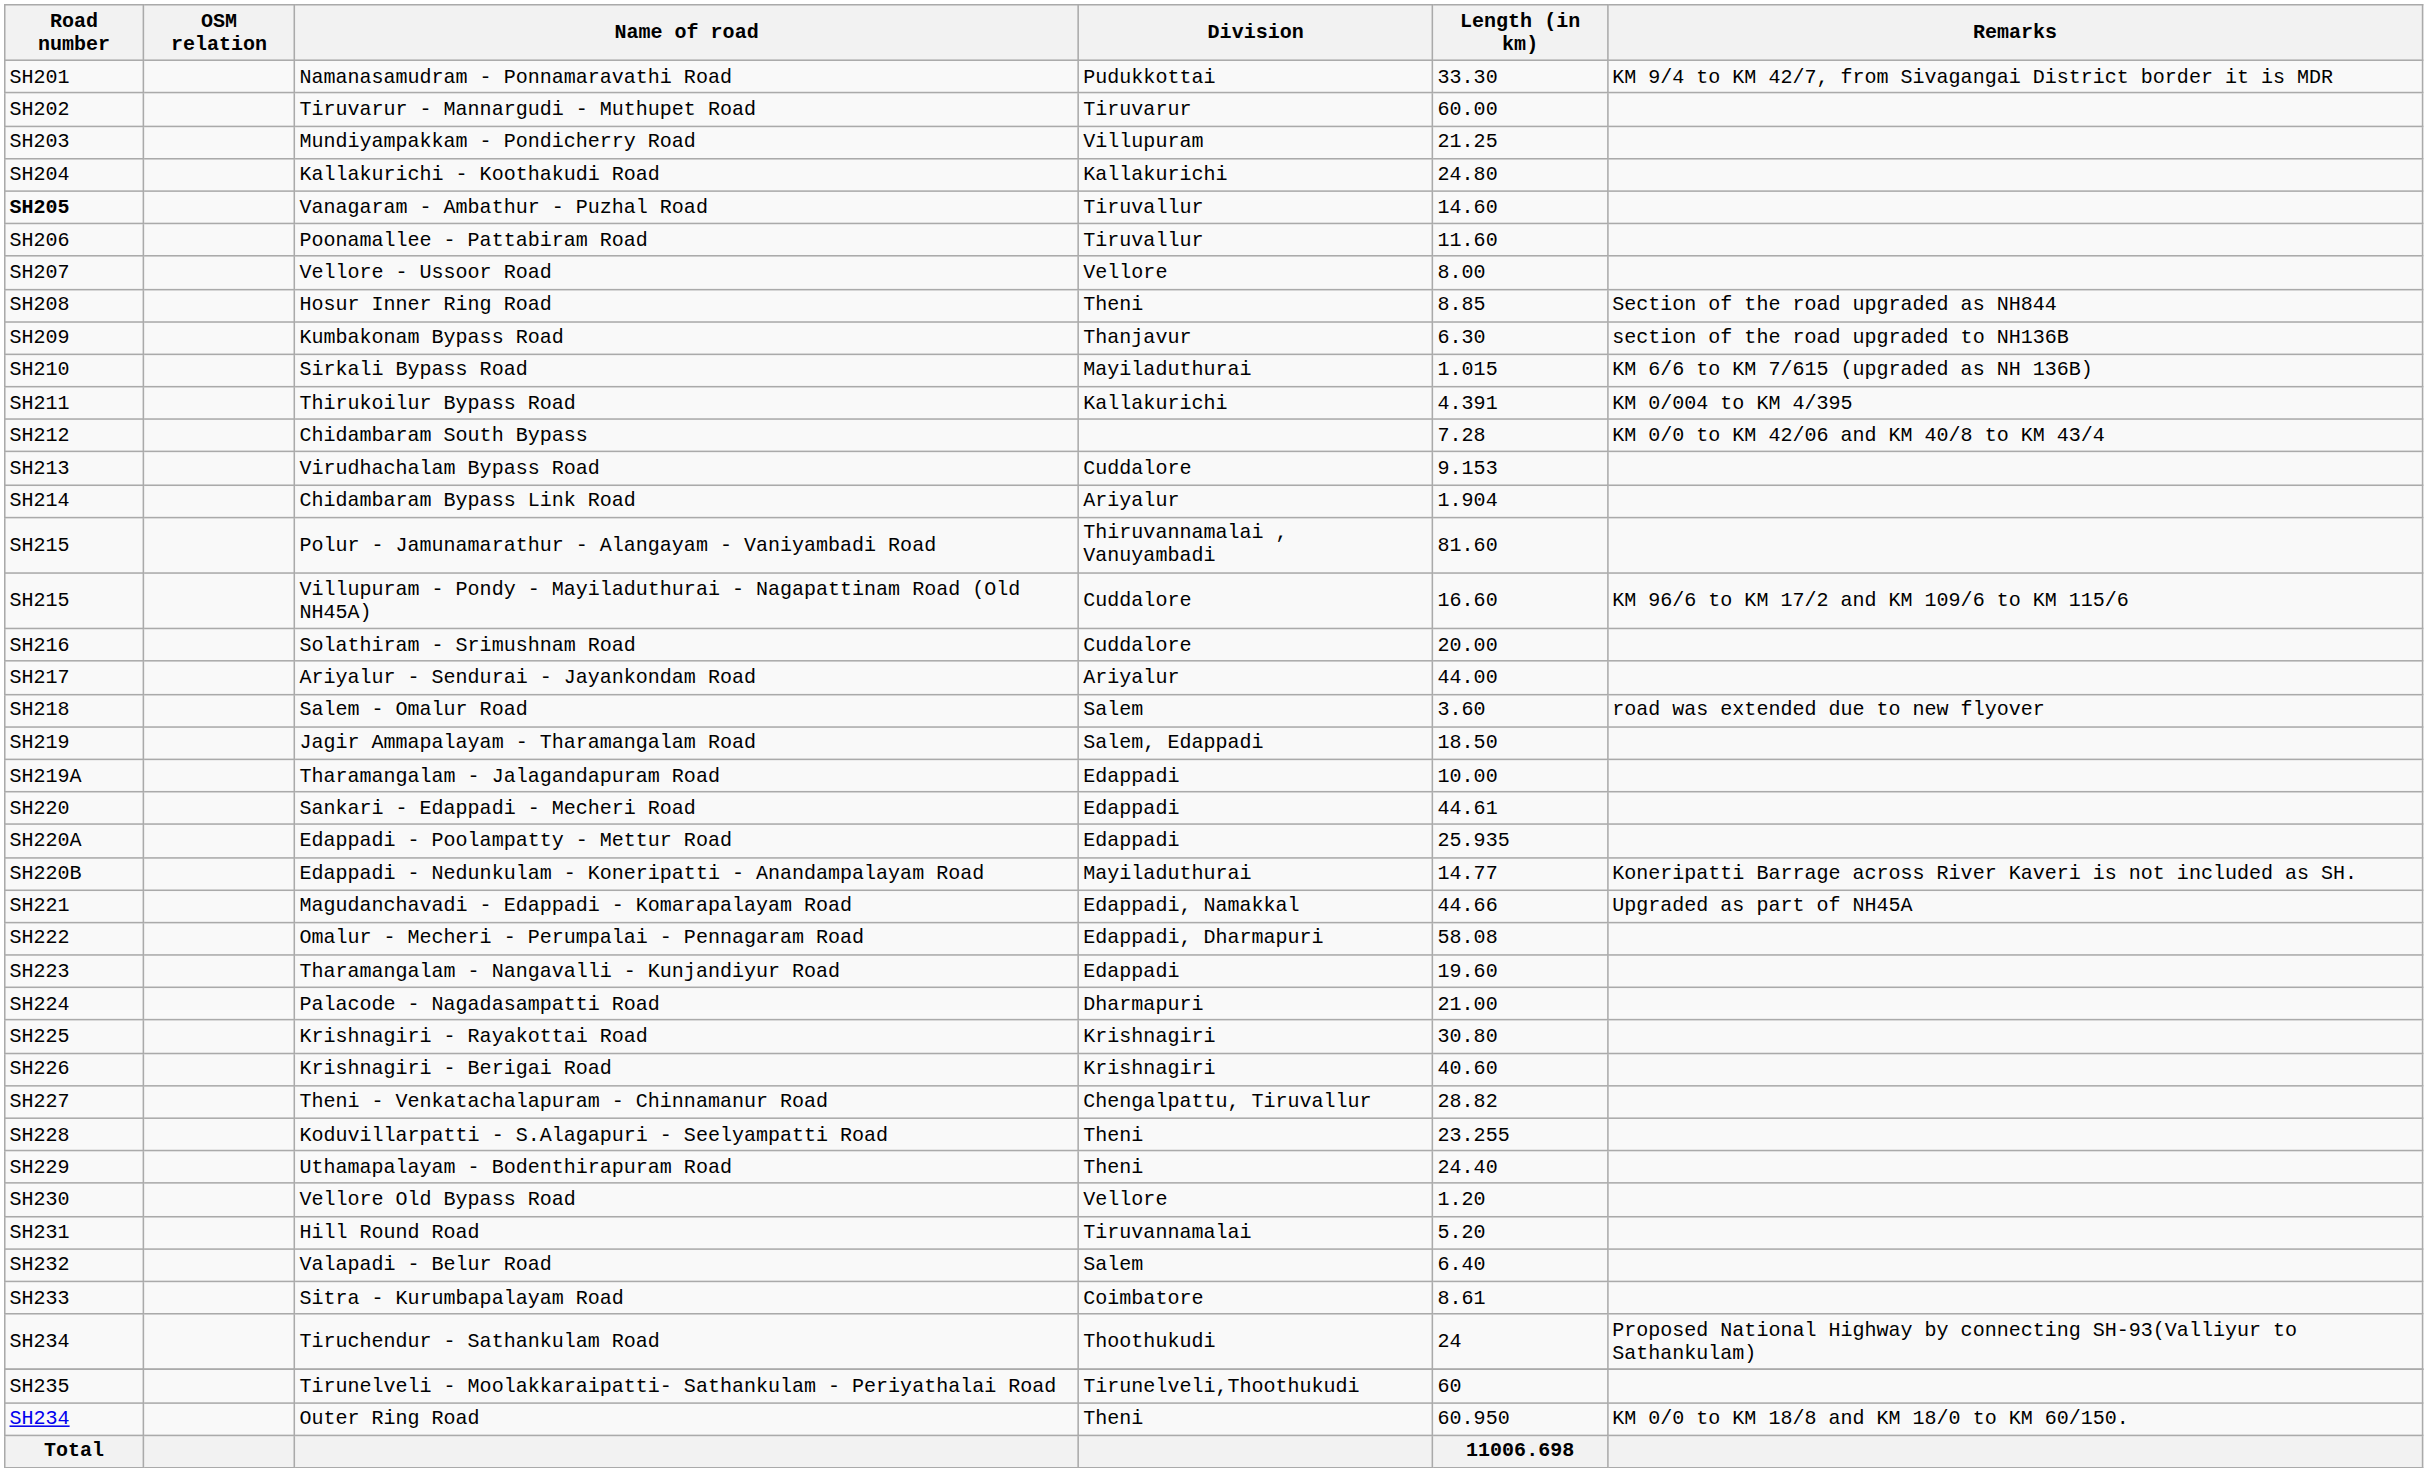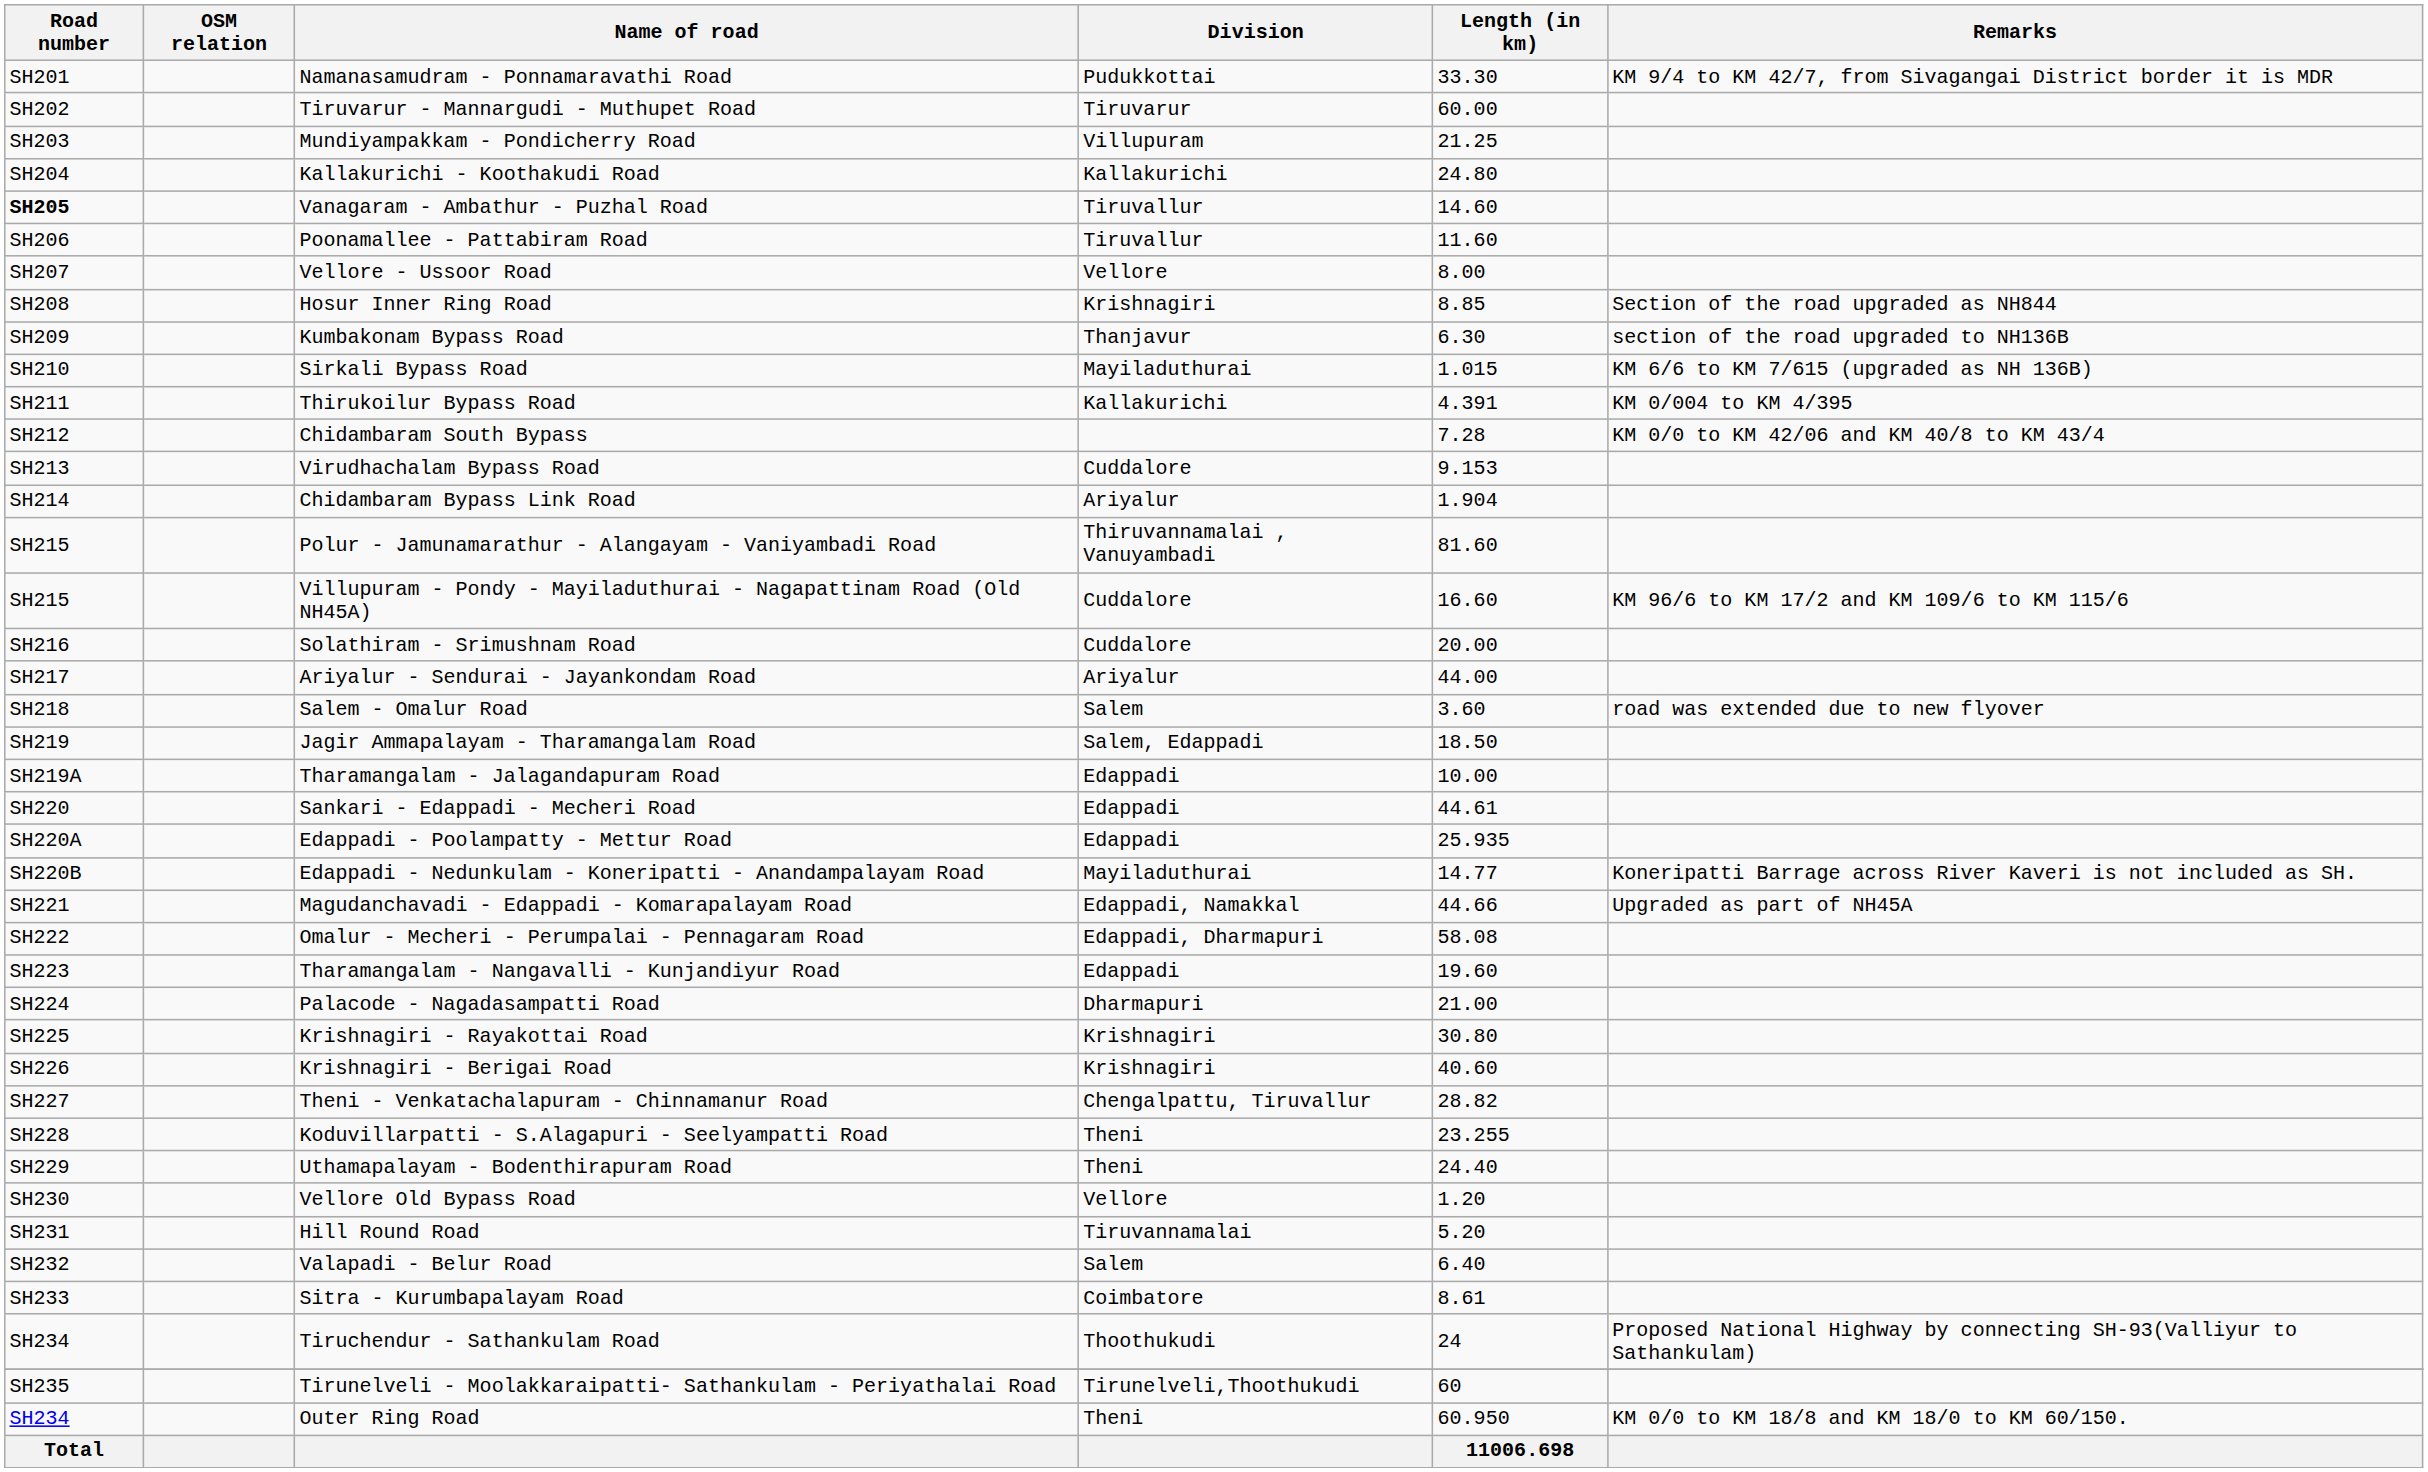Hosur Inner Ring Road | Division: Theni -> Krishnagiri
